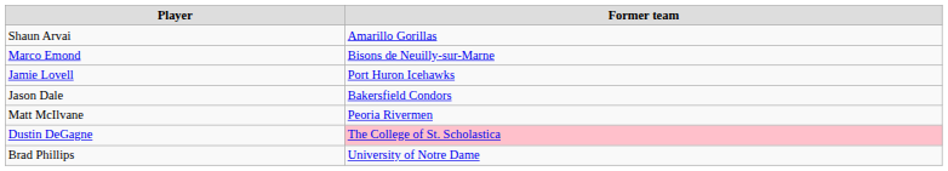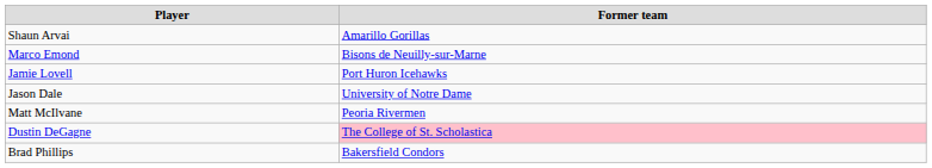Jason Dale | Former team: Bakersfield Condors -> University of Notre Dame
Brad Phillips | Former team: University of Notre Dame -> Bakersfield Condors
